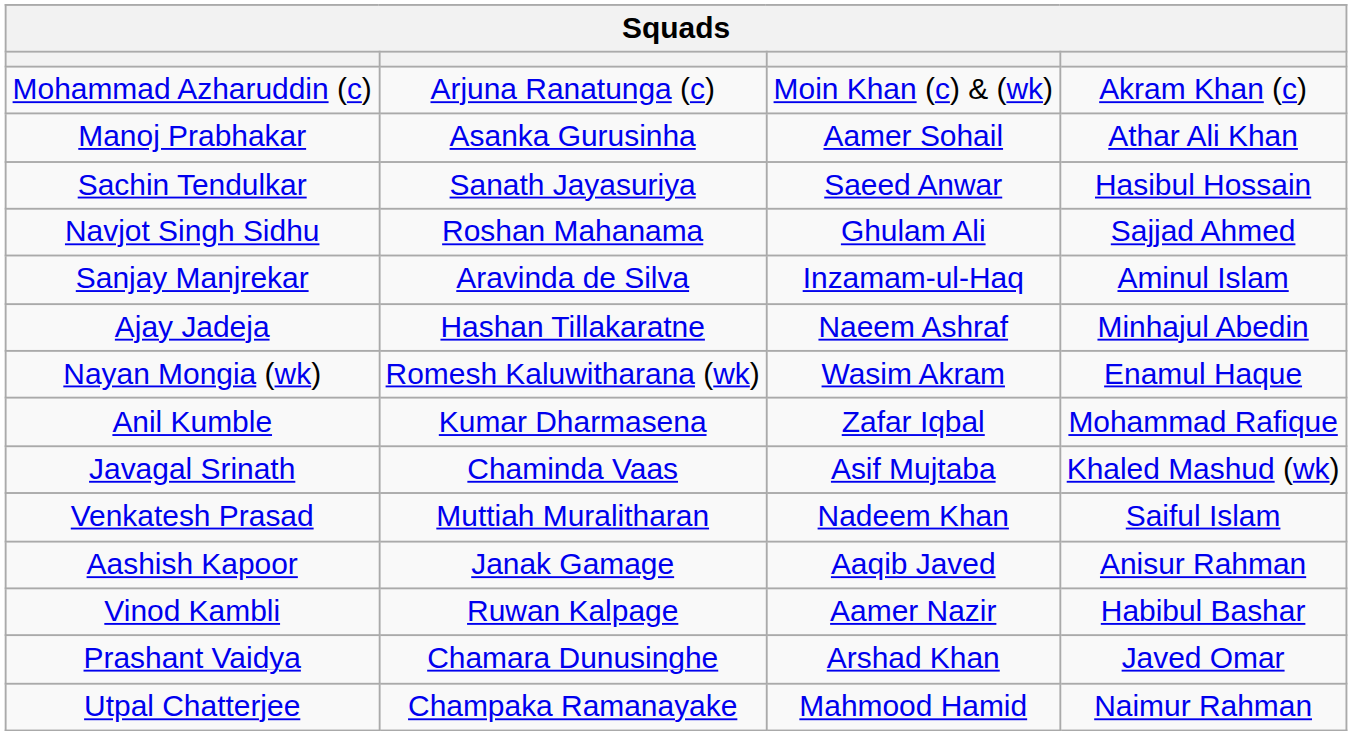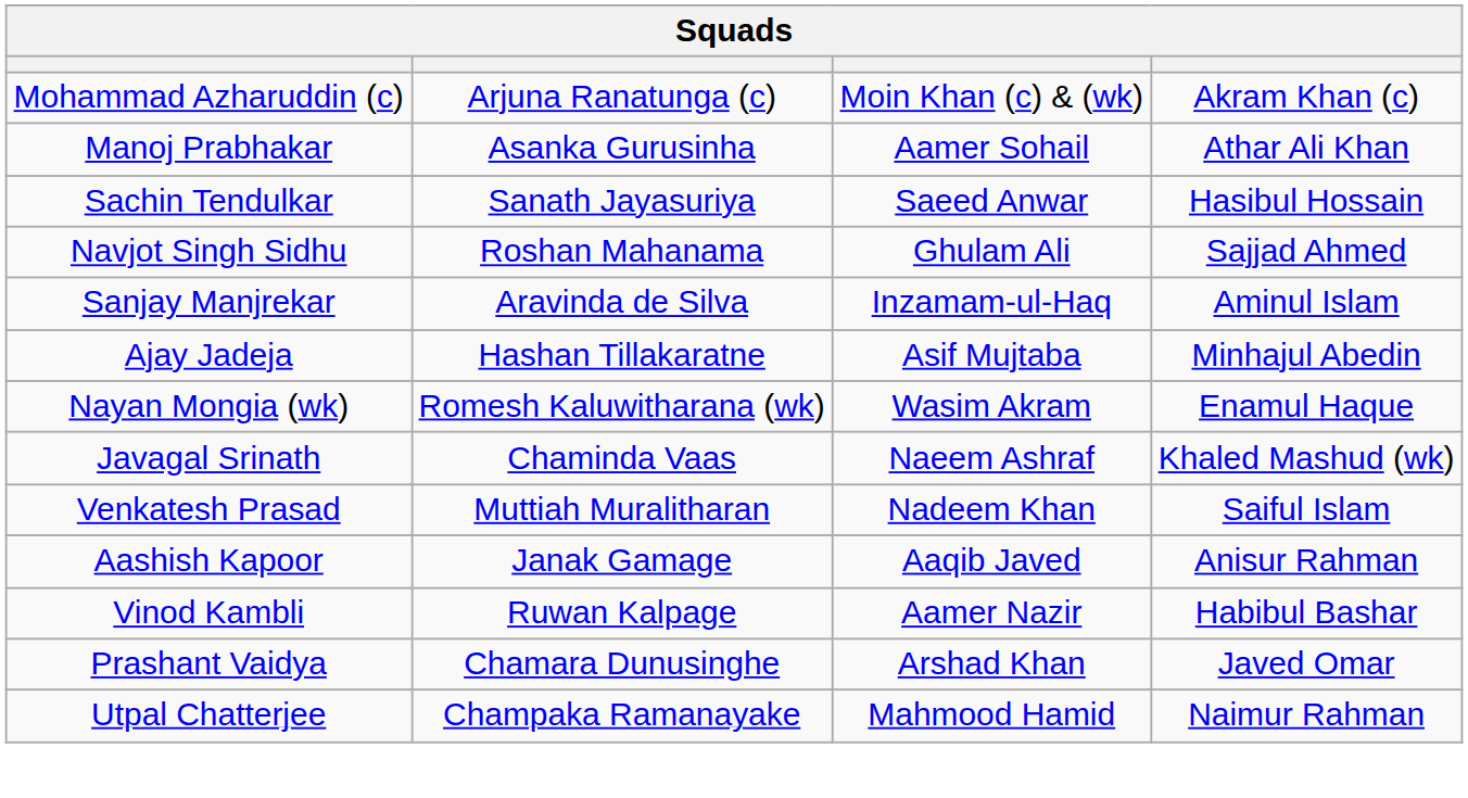Ajay Jadeja | column 3: Naeem Ashraf -> Asif Mujtaba
- row: Anil Kumble | Kumar Dharmasena | Zafar Iqbal | Mohammad Rafique
Javagal Srinath | column 3: Asif Mujtaba -> Naeem Ashraf
